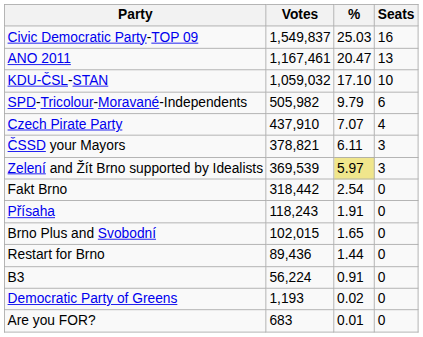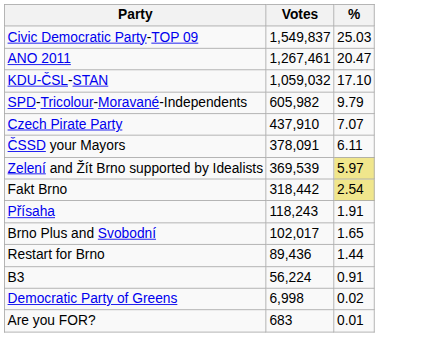- column: Seats | 16 | 13 | 10 | 6 | 4 | 3 | 3 | 0 | 0 | 0 | 0 | 0 | 0 | 0
ANO 2011 | Votes: 1,167,461 -> 1,267,461
SPD-Tricolour-Moravané-Independents | Votes: 505,982 -> 605,982
ČSSD your Mayors | Votes: 378,821 -> 378,091
Fakt Brno | %: no background -> khaki background
Brno Plus and Svobodní | Votes: 102,015 -> 102,017
Democratic Party of Greens | Votes: 1,193 -> 6,998
